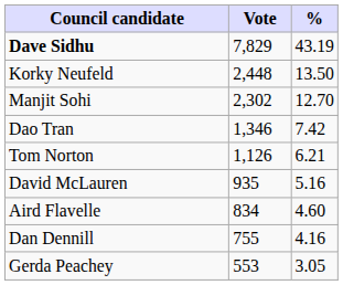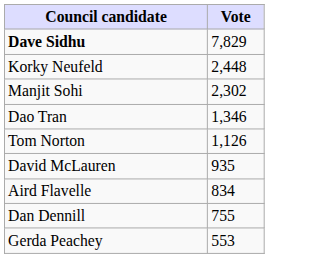- column: % | 43.19 | 13.50 | 12.70 | 7.42 | 6.21 | 5.16 | 4.60 | 4.16 | 3.05
